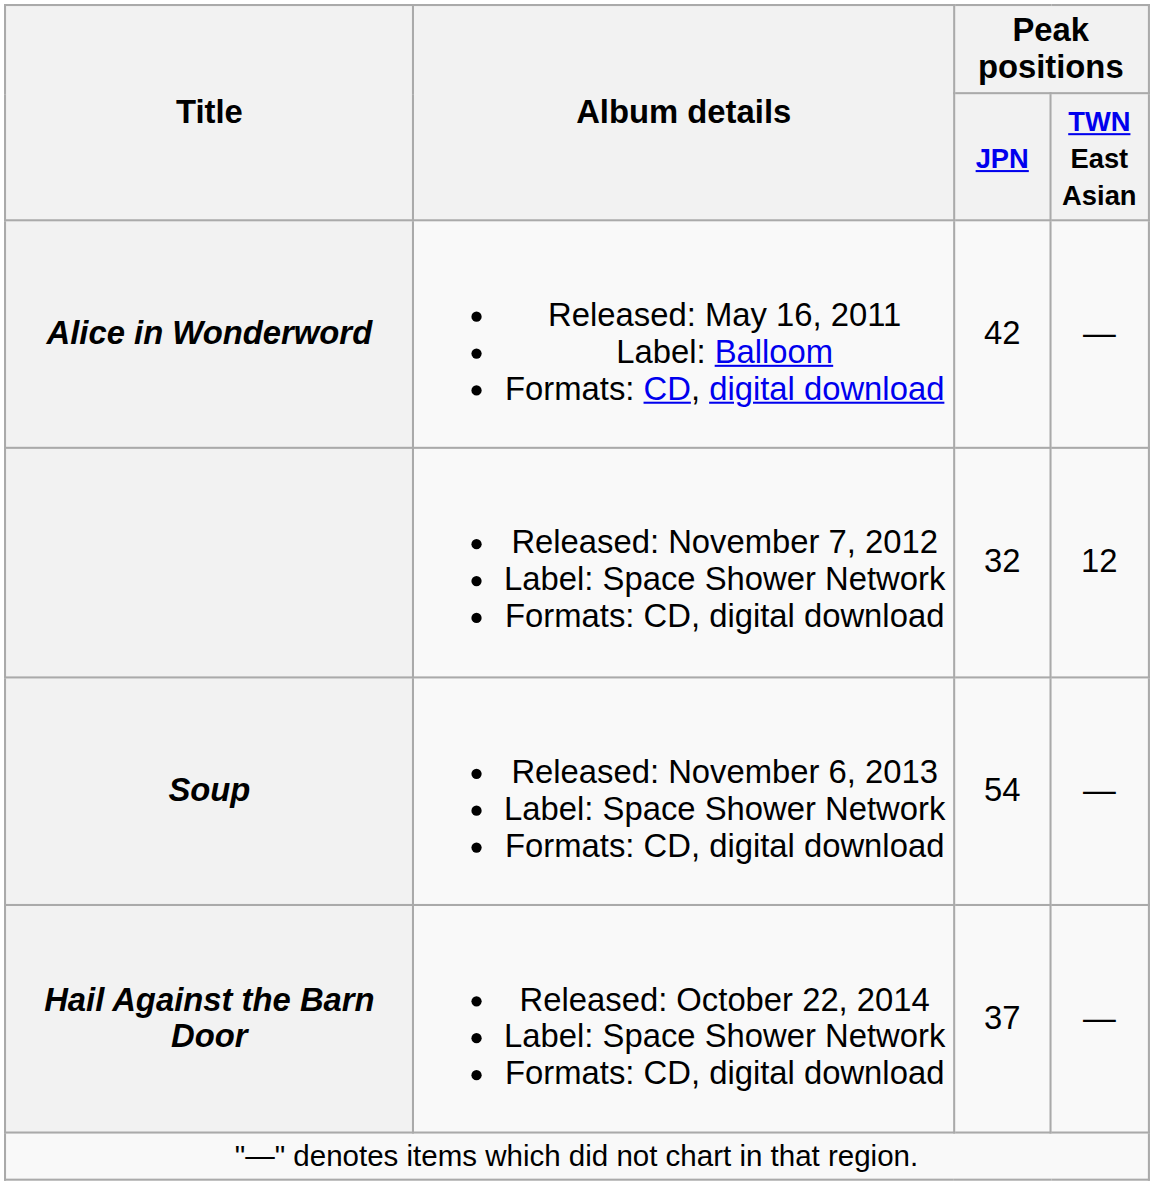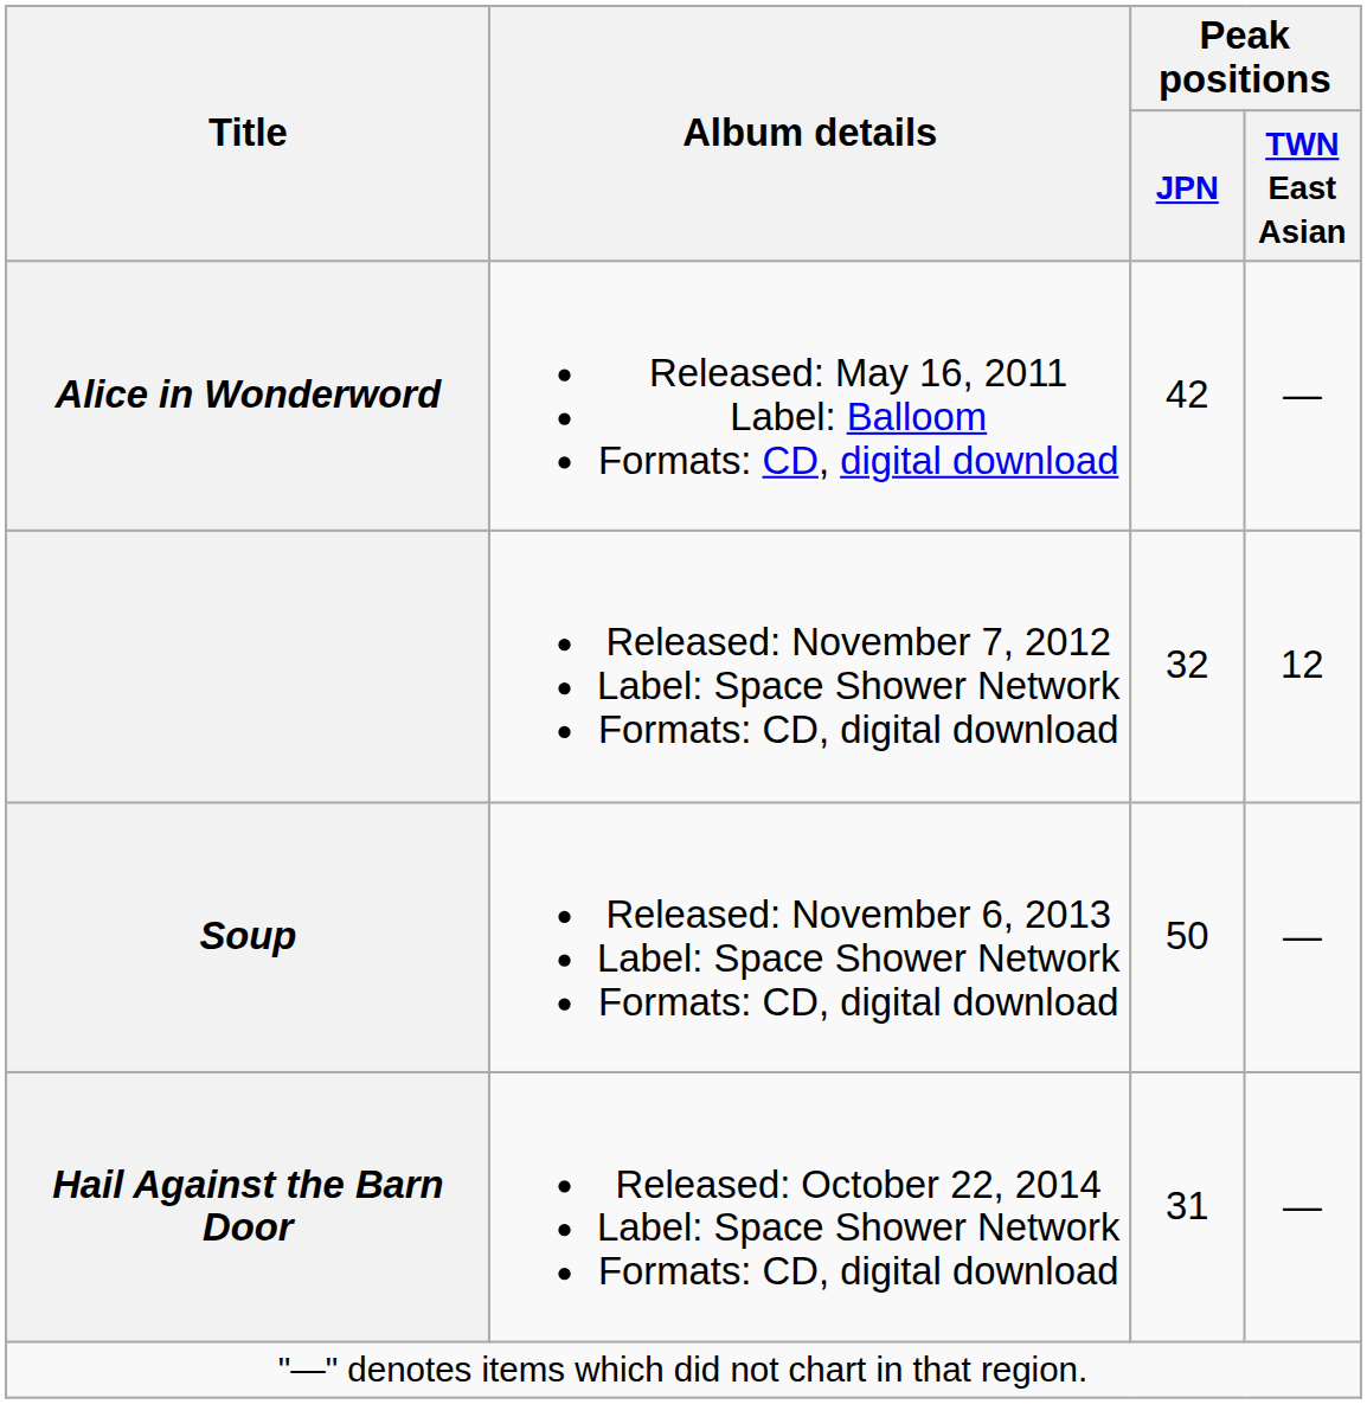Soup | Peak positions / JPN: 54 -> 50
Hail Against the Barn Door | Peak positions / JPN: 37 -> 31
